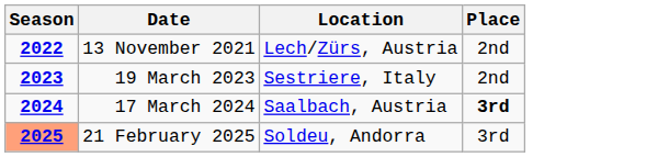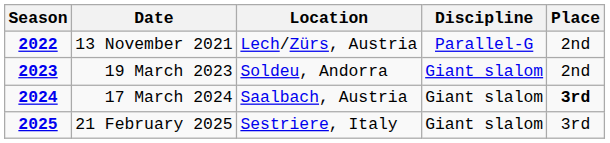+ column: Discipline | Parallel-G | Giant slalom | Giant slalom | Giant slalom
19 March 2023 | Location: Sestriere, Italy -> Soldeu, Andorra
21 February 2025 | Season: lightsalmon background -> no background
21 February 2025 | Location: Soldeu, Andorra -> Sestriere, Italy
